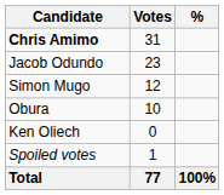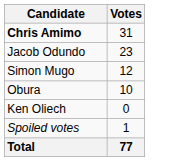- column: % | 100%
